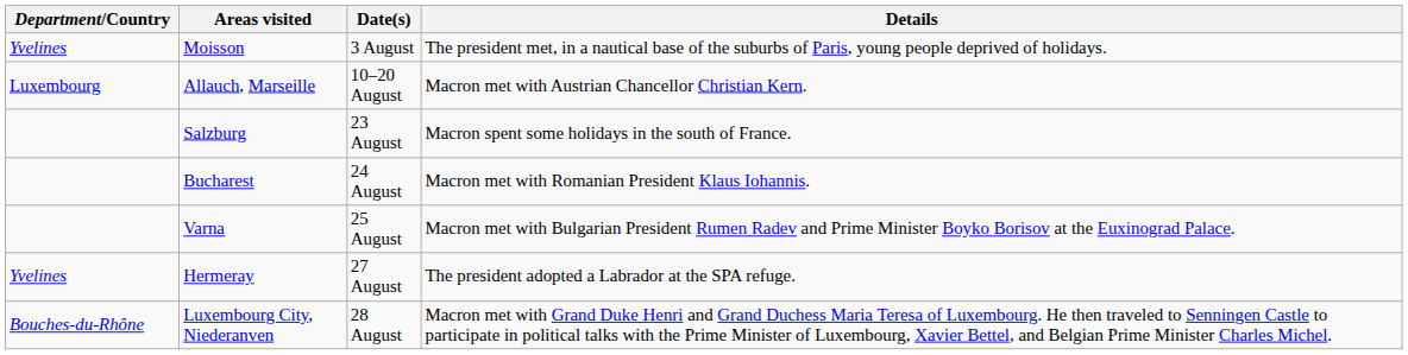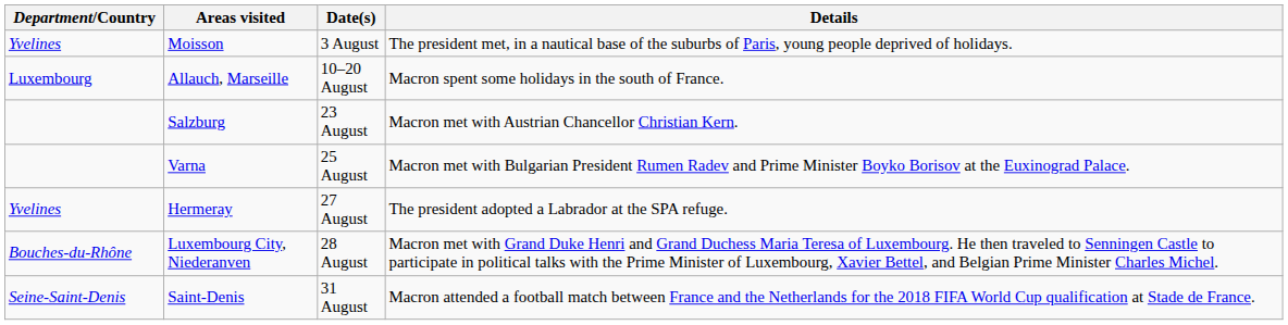Allauch, Marseille | Details: Macron met with Austrian Chancellor Christian Kern. -> Macron spent some holidays in the south of France.
Salzburg | Details: Macron spent some holidays in the south of France. -> Macron met with Austrian Chancellor Christian Kern.
- row: Bucharest | 24 August | Macron met with Romanian President Klaus Iohannis.
+ row: Seine-Saint-Denis | Saint-Denis | 31 August | Macron attended a football match between France and the Netherlands for the 2018 FIFA World Cup qualification at Stade de France.
